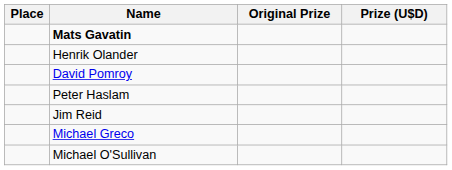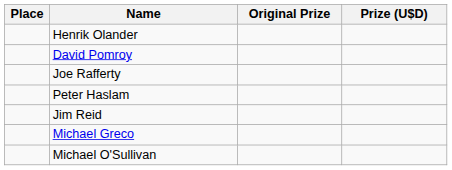- row: Mats Gavatin
+ row: Joe Rafferty
